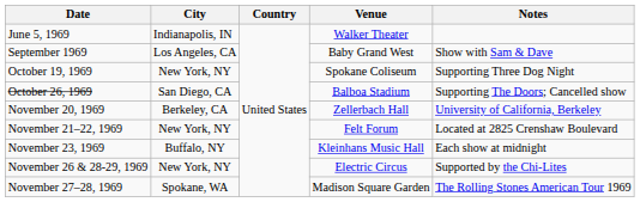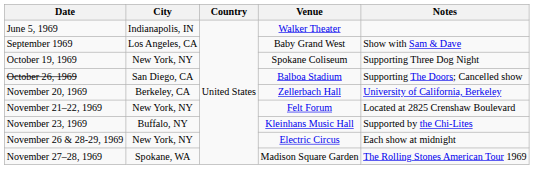November 23, 1969 | Notes: Each show at midnight -> Supported by the Chi-Lites
November 26 & 28-29, 1969 | Notes: Supported by the Chi-Lites -> Each show at midnight
